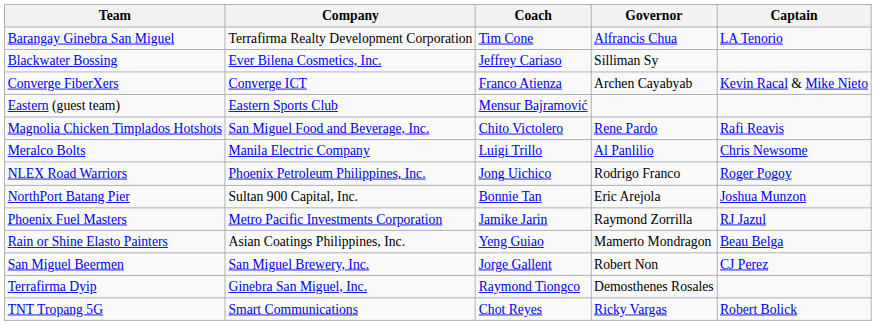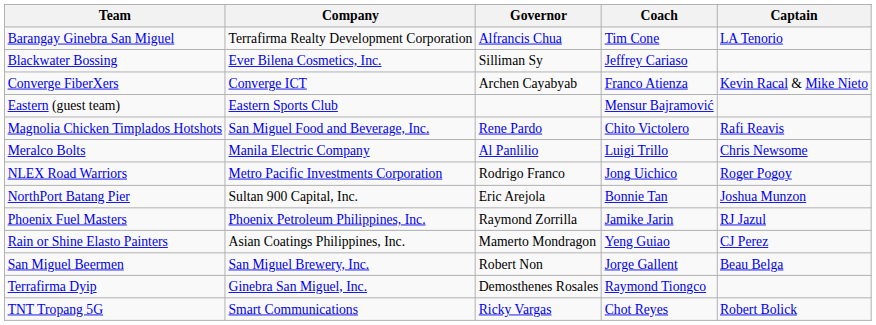columns swapped: Governor <-> Coach
NLEX Road Warriors | Company: Phoenix Petroleum Philippines, Inc. -> Metro Pacific Investments Corporation
Phoenix Fuel Masters | Company: Metro Pacific Investments Corporation -> Phoenix Petroleum Philippines, Inc.
Rain or Shine Elasto Painters | Captain: Beau Belga -> CJ Perez
San Miguel Beermen | Captain: CJ Perez -> Beau Belga
